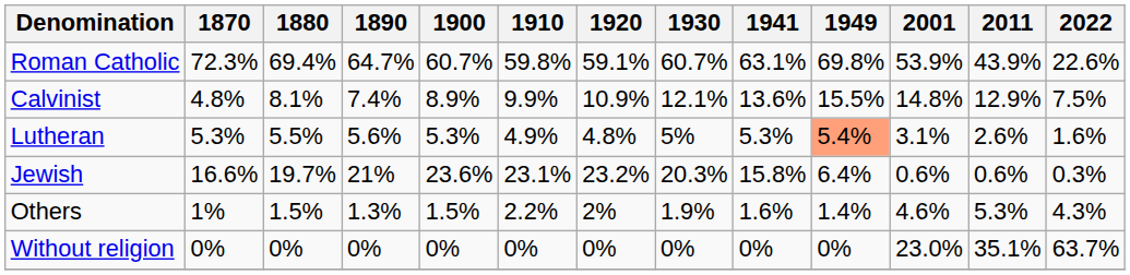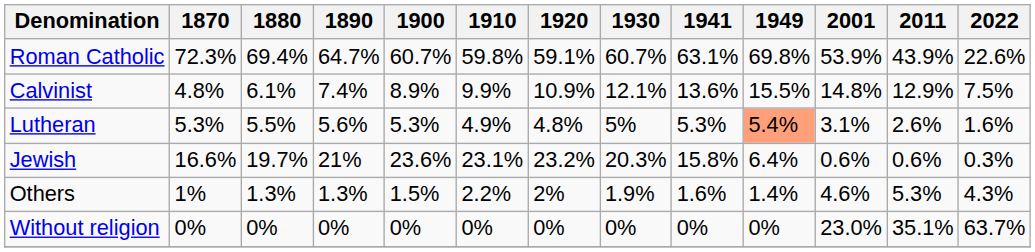Calvinist | 1880: 8.1% -> 6.1%
Others | 1880: 1.5% -> 1.3%
